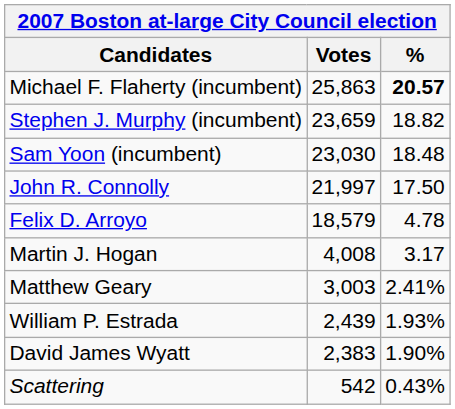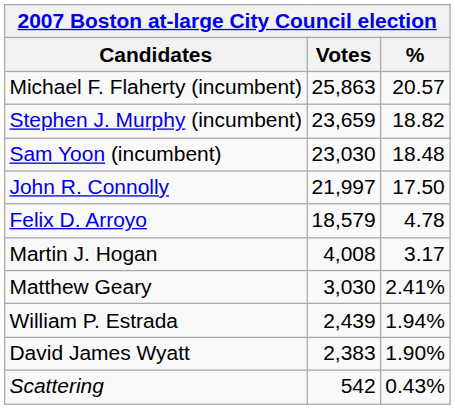Michael F. Flaherty (incumbent) | %: bold -> normal
Matthew Geary | Votes: 3,003 -> 3,030
William P. Estrada | %: 1.93% -> 1.94%
